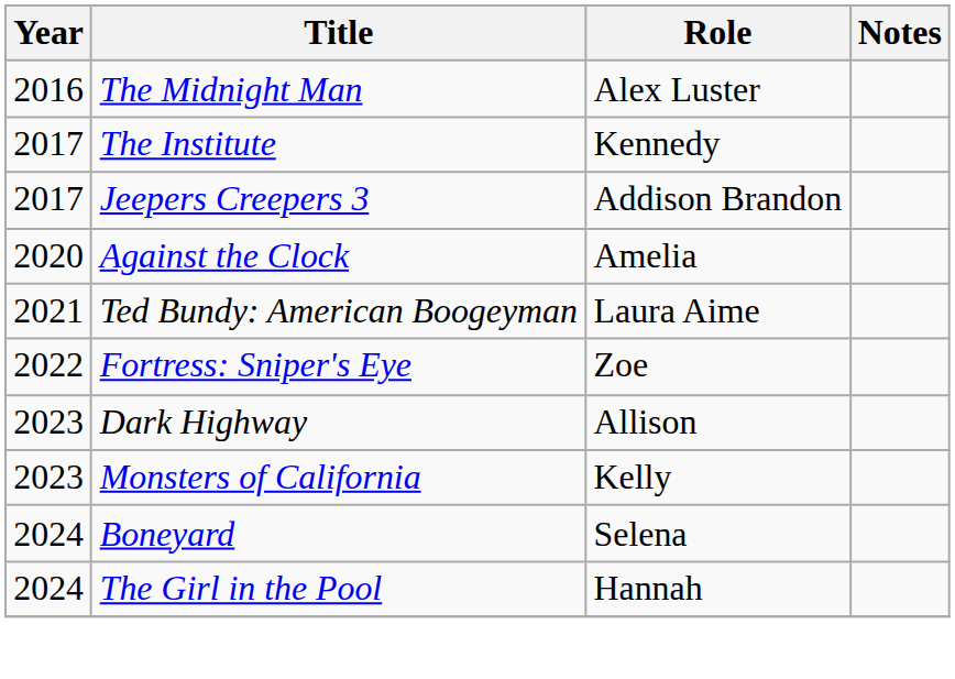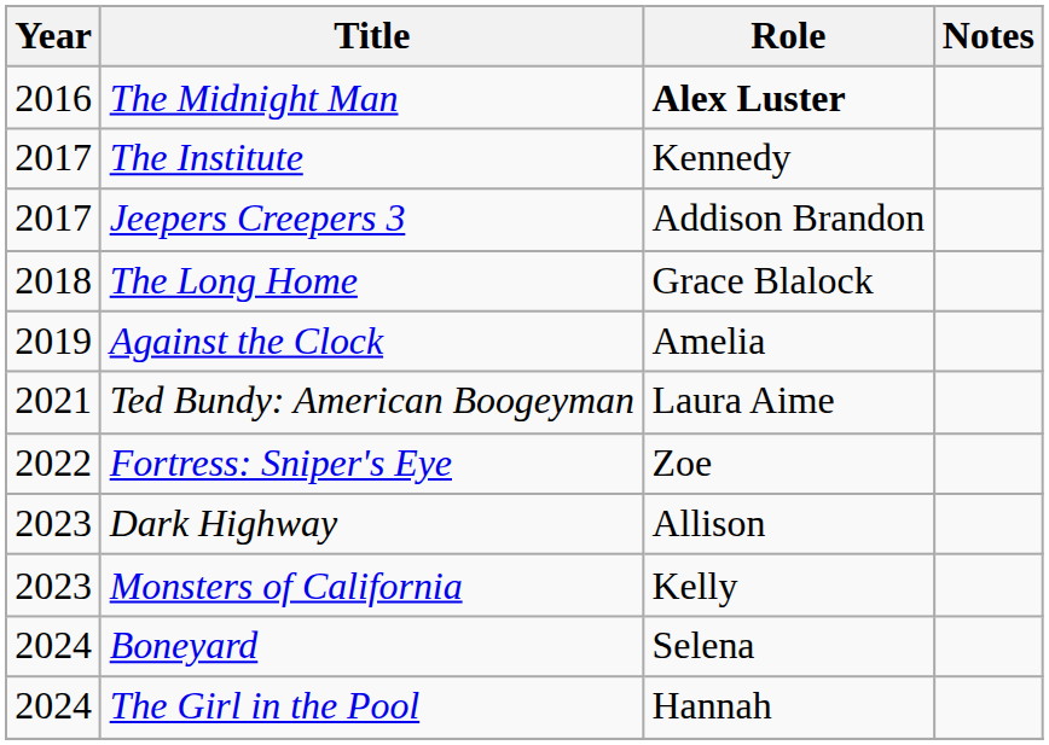The Midnight Man | Role: normal -> bold
+ row: 2018 | The Long Home | Grace Blalock
Against the Clock | Year: 2020 -> 2019
